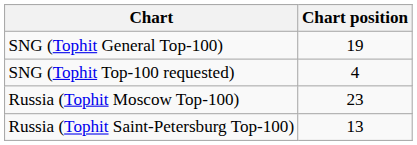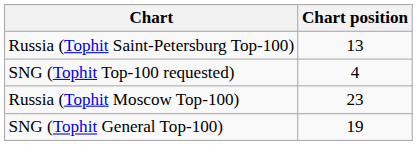rows swapped: SNG (Tophit General Top-100) <-> Russia (Tophit Saint-Petersburg Top-100)
